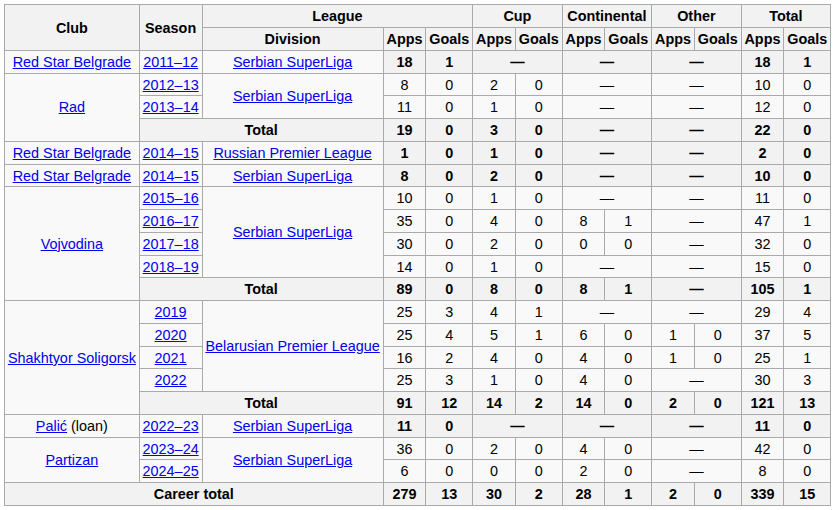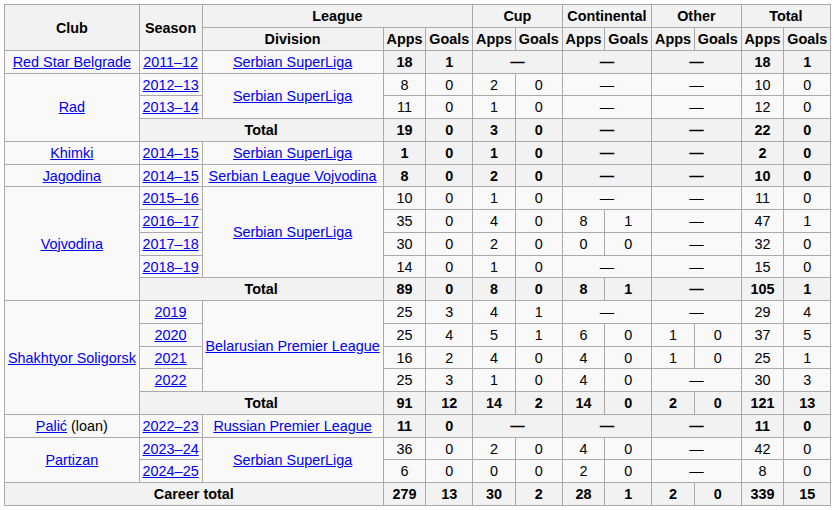2014–15 / 1 | Club: Red Star Belgrade -> Khimki
2014–15 / 1 | League / Division: Russian Premier League -> Serbian SuperLiga
2014–15 / 8 | Club: Red Star Belgrade -> Jagodina
2014–15 / 8 | League / Division: Serbian SuperLiga -> Serbian League Vojvodina
2022–23 | League / Division: Serbian SuperLiga -> Russian Premier League
